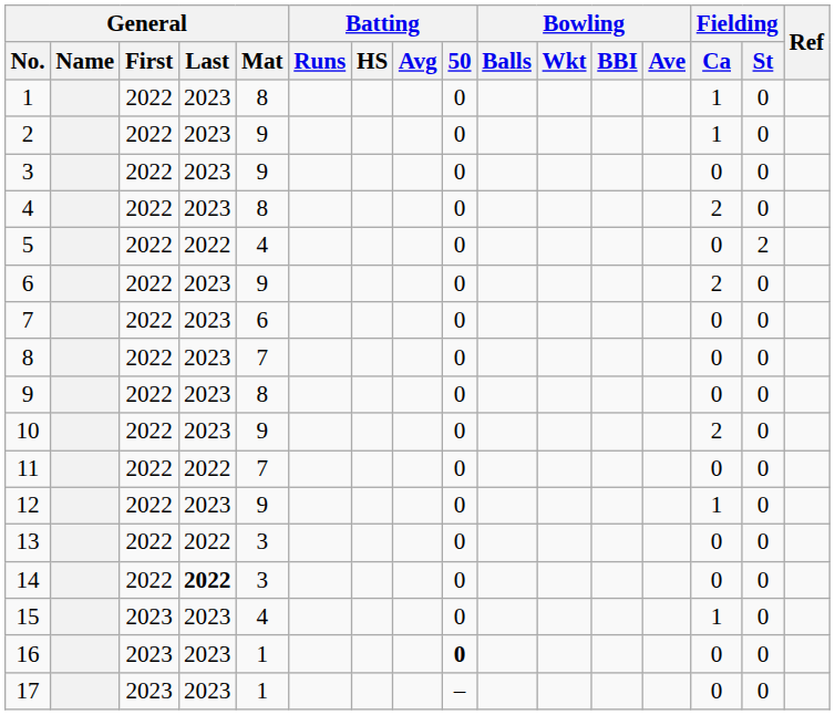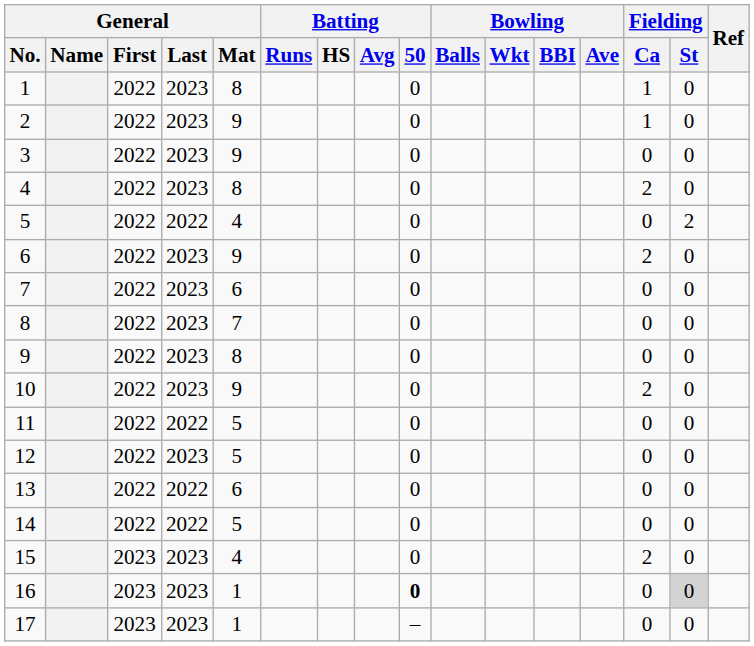11 | General / Mat: 7 -> 5
12 | General / Mat: 9 -> 5
12 | Fielding / Ca: 1 -> 0
13 | General / Mat: 3 -> 6
14 | General / Last: bold -> normal
14 | General / Mat: 3 -> 5
15 | Fielding / Ca: 1 -> 2
16 | Fielding / St: no background -> lightgrey background
